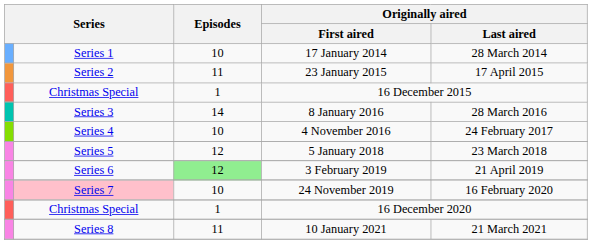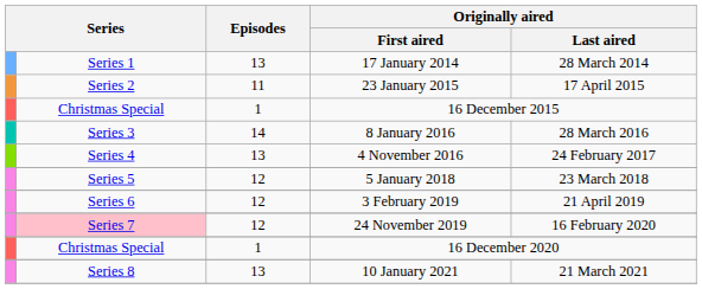17 January 2014 | Episodes: 10 -> 13
4 November 2016 | Episodes: 10 -> 13
3 February 2019 | Episodes: lightgreen background -> no background
24 November 2019 | Episodes: 10 -> 12
10 January 2021 | Episodes: 11 -> 13
